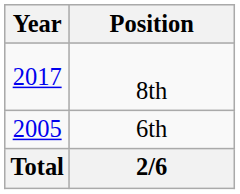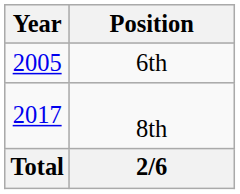rows swapped: 6th <-> 8th
